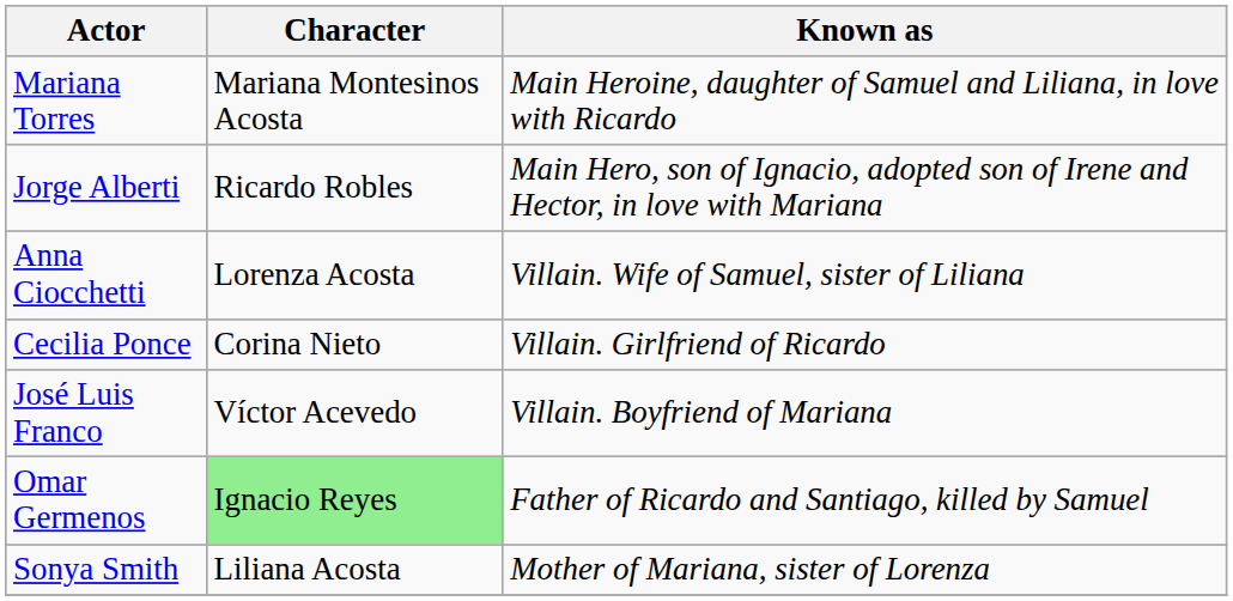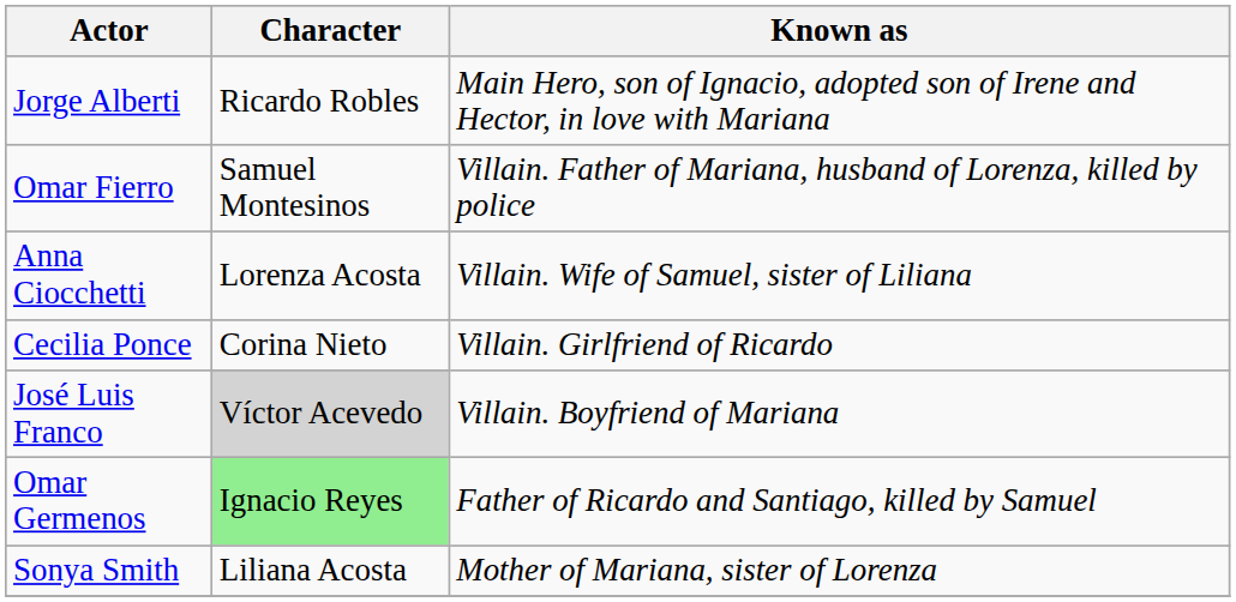- row: Mariana Torres | Mariana Montesinos Acosta | Main Heroine, daughter of Samuel and Liliana, in love with Ricardo
+ row: Omar Fierro | Samuel Montesinos | Villain. Father of Mariana, husband of Lorenza, killed by police
José Luis Franco | Character: no background -> lightgrey background
